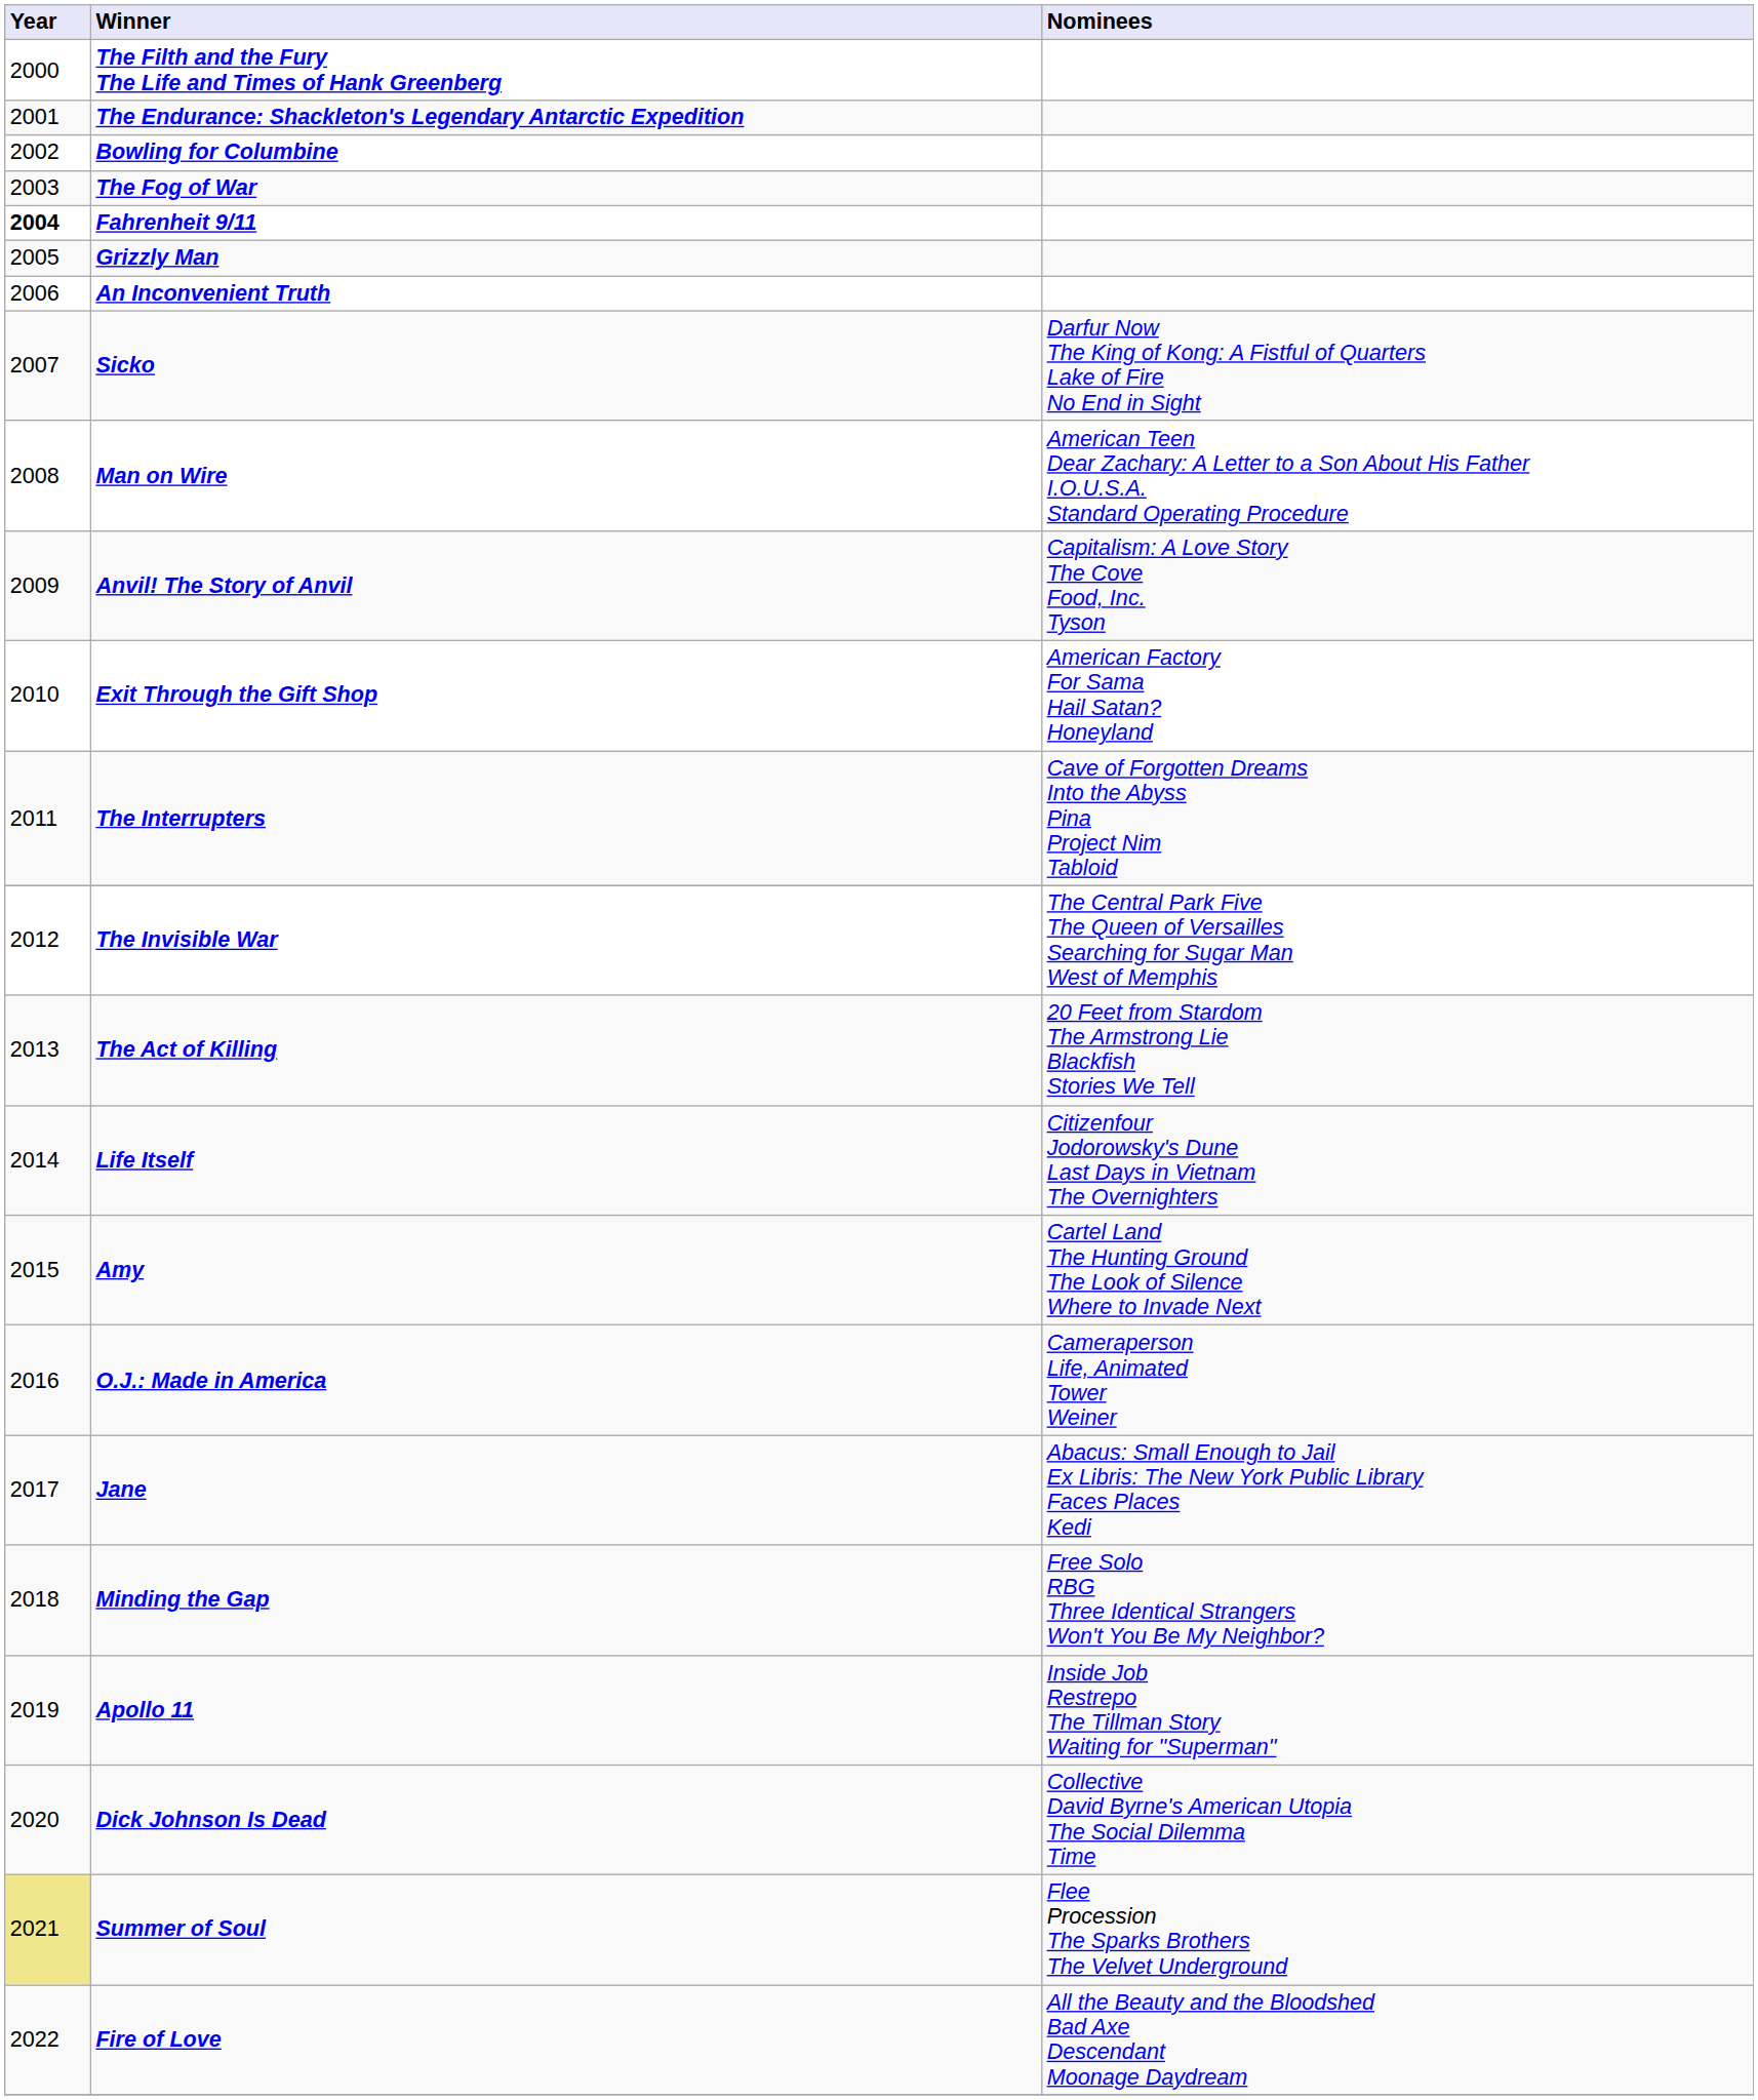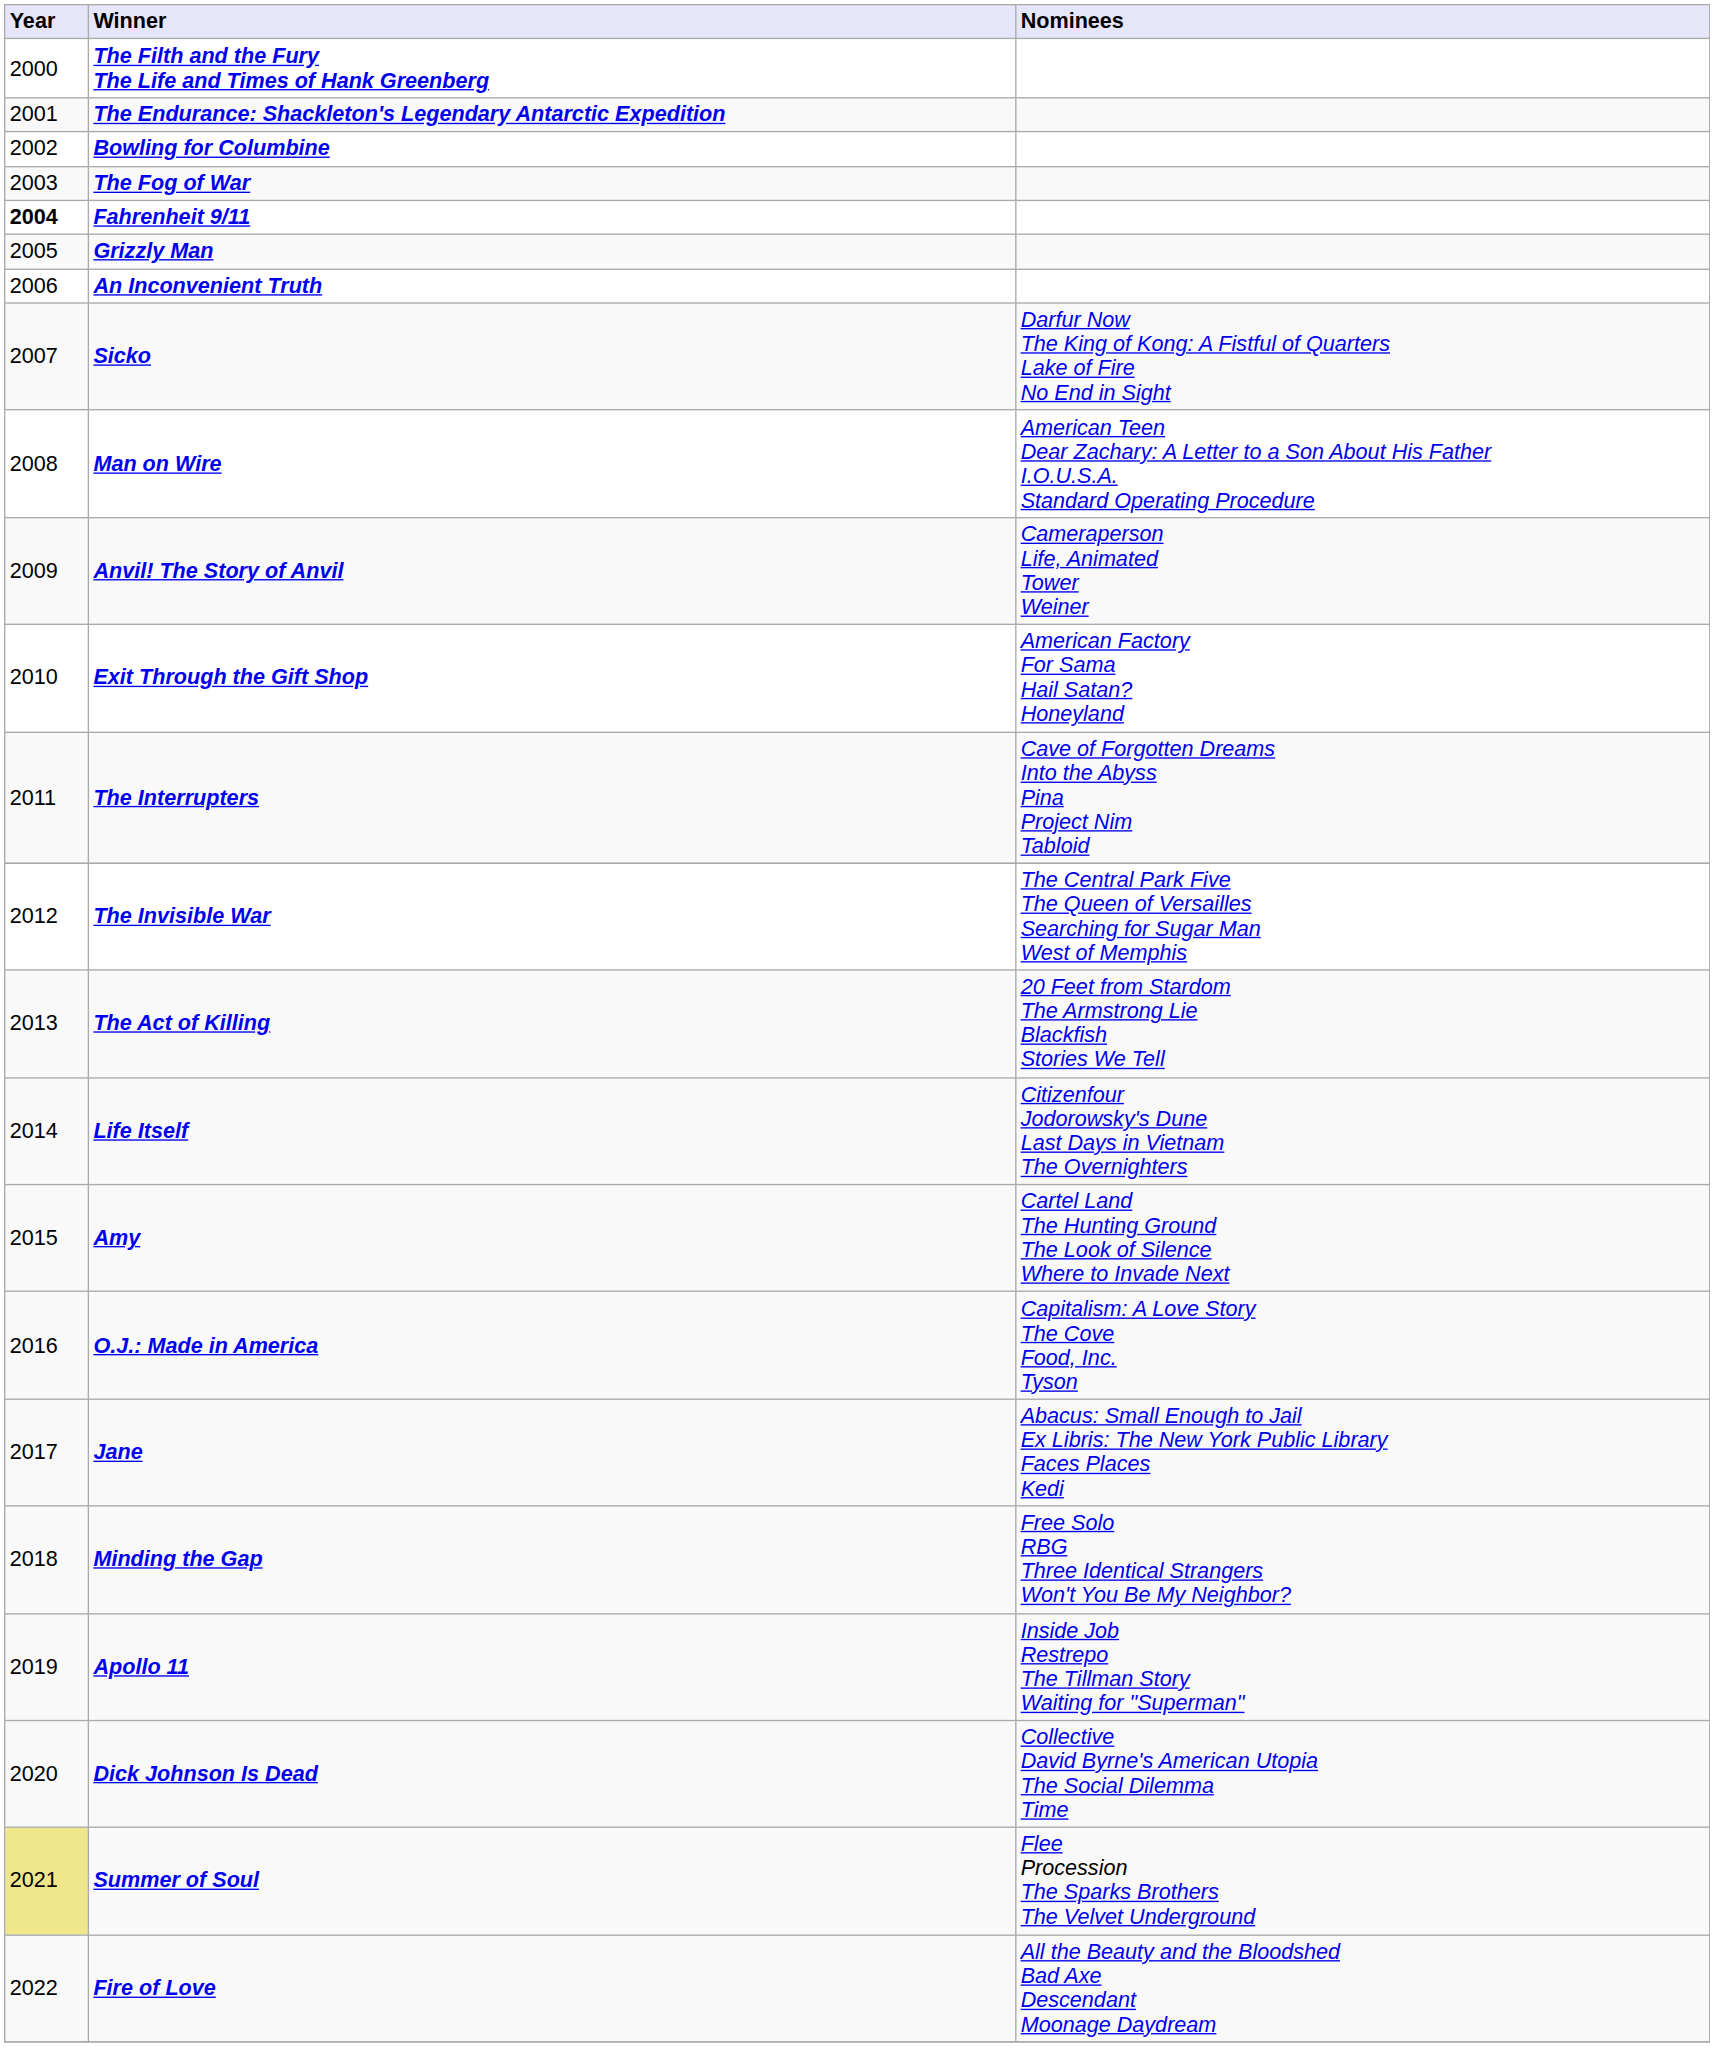Anvil! The Story of Anvil | Nominees: Capitalism: A Love Story The Cove Food, Inc. Tyson -> Cameraperson Life, Animated Tower Weiner
O.J.: Made in America | Nominees: Cameraperson Life, Animated Tower Weiner -> Capitalism: A Love Story The Cove Food, Inc. Tyson
